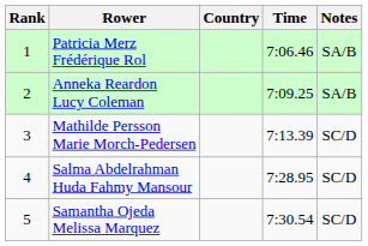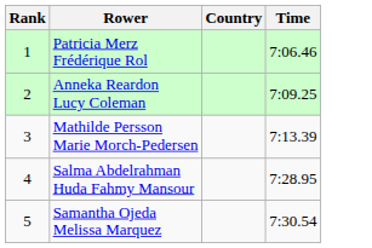- column: Notes | SA/B | SA/B | SC/D | SC/D | SC/D
